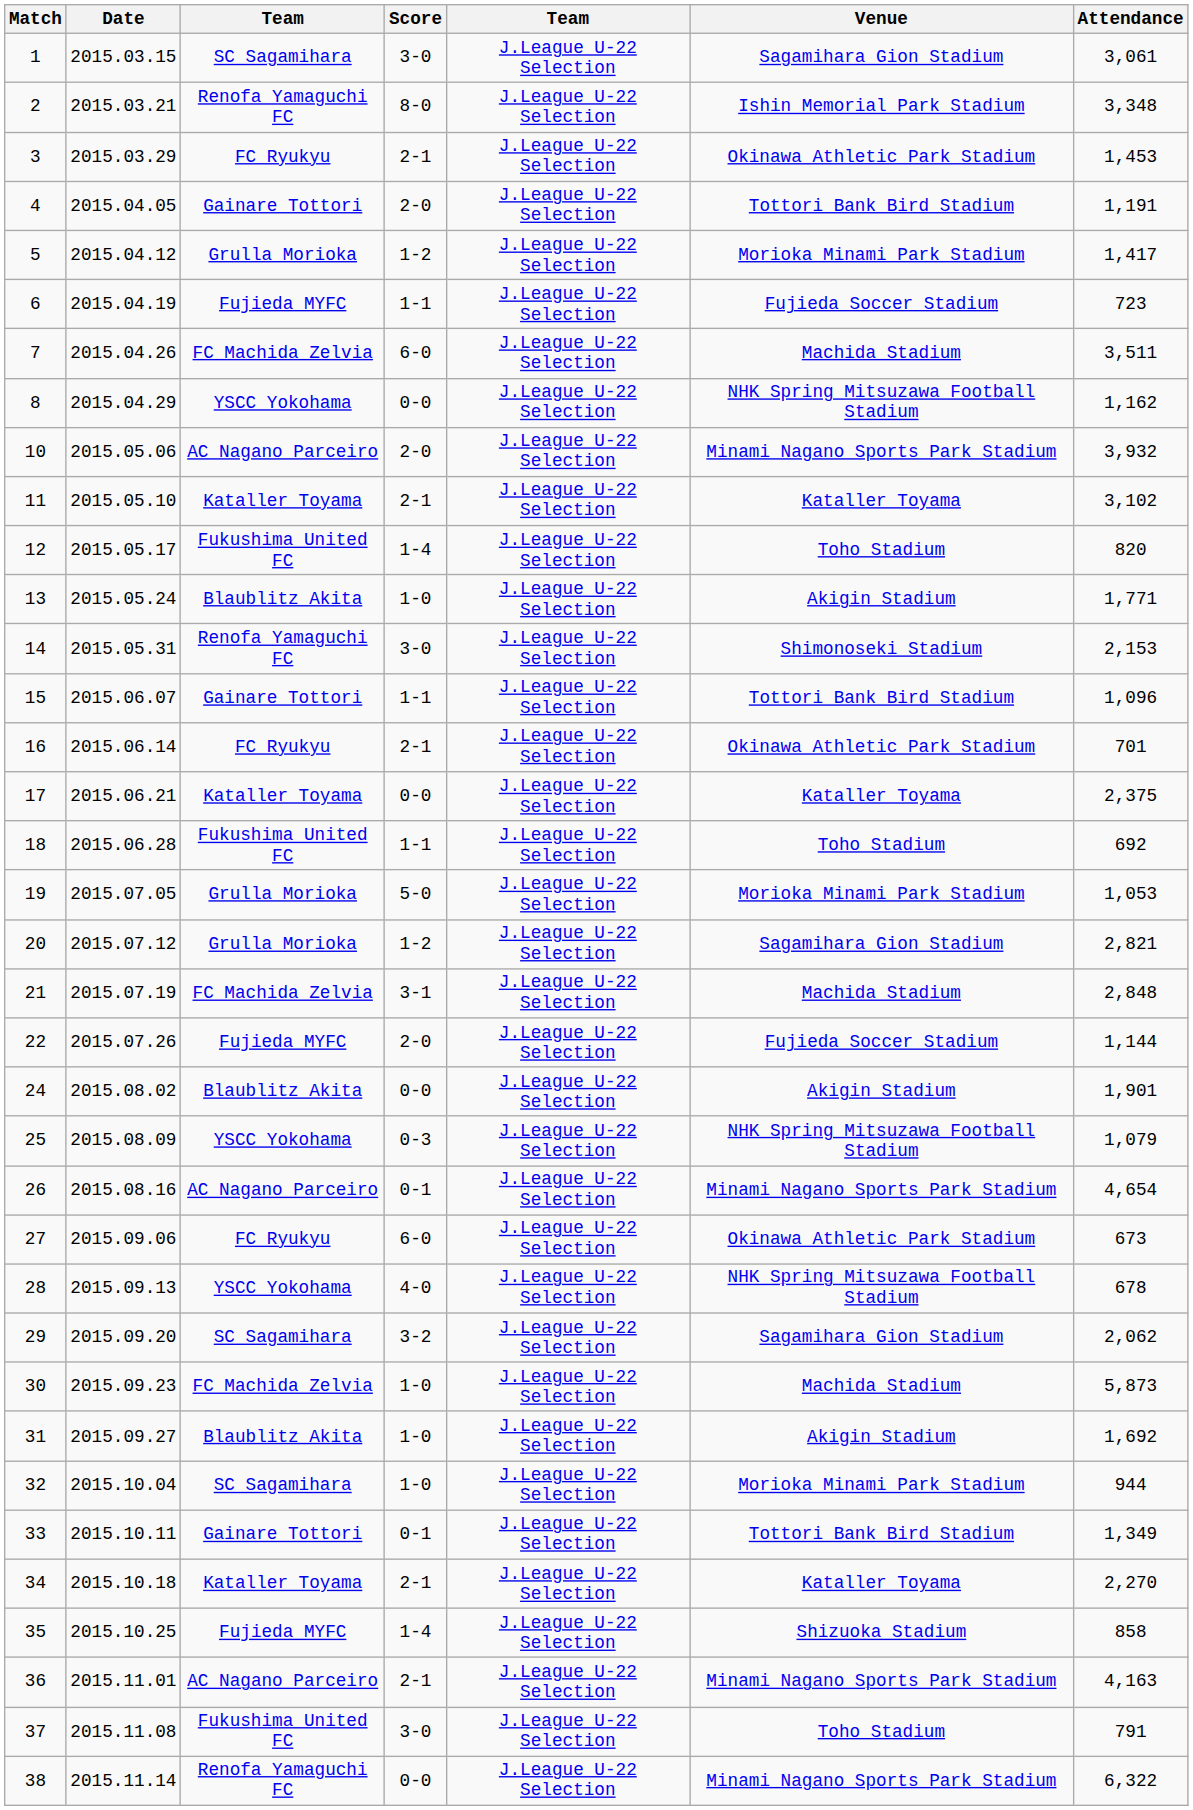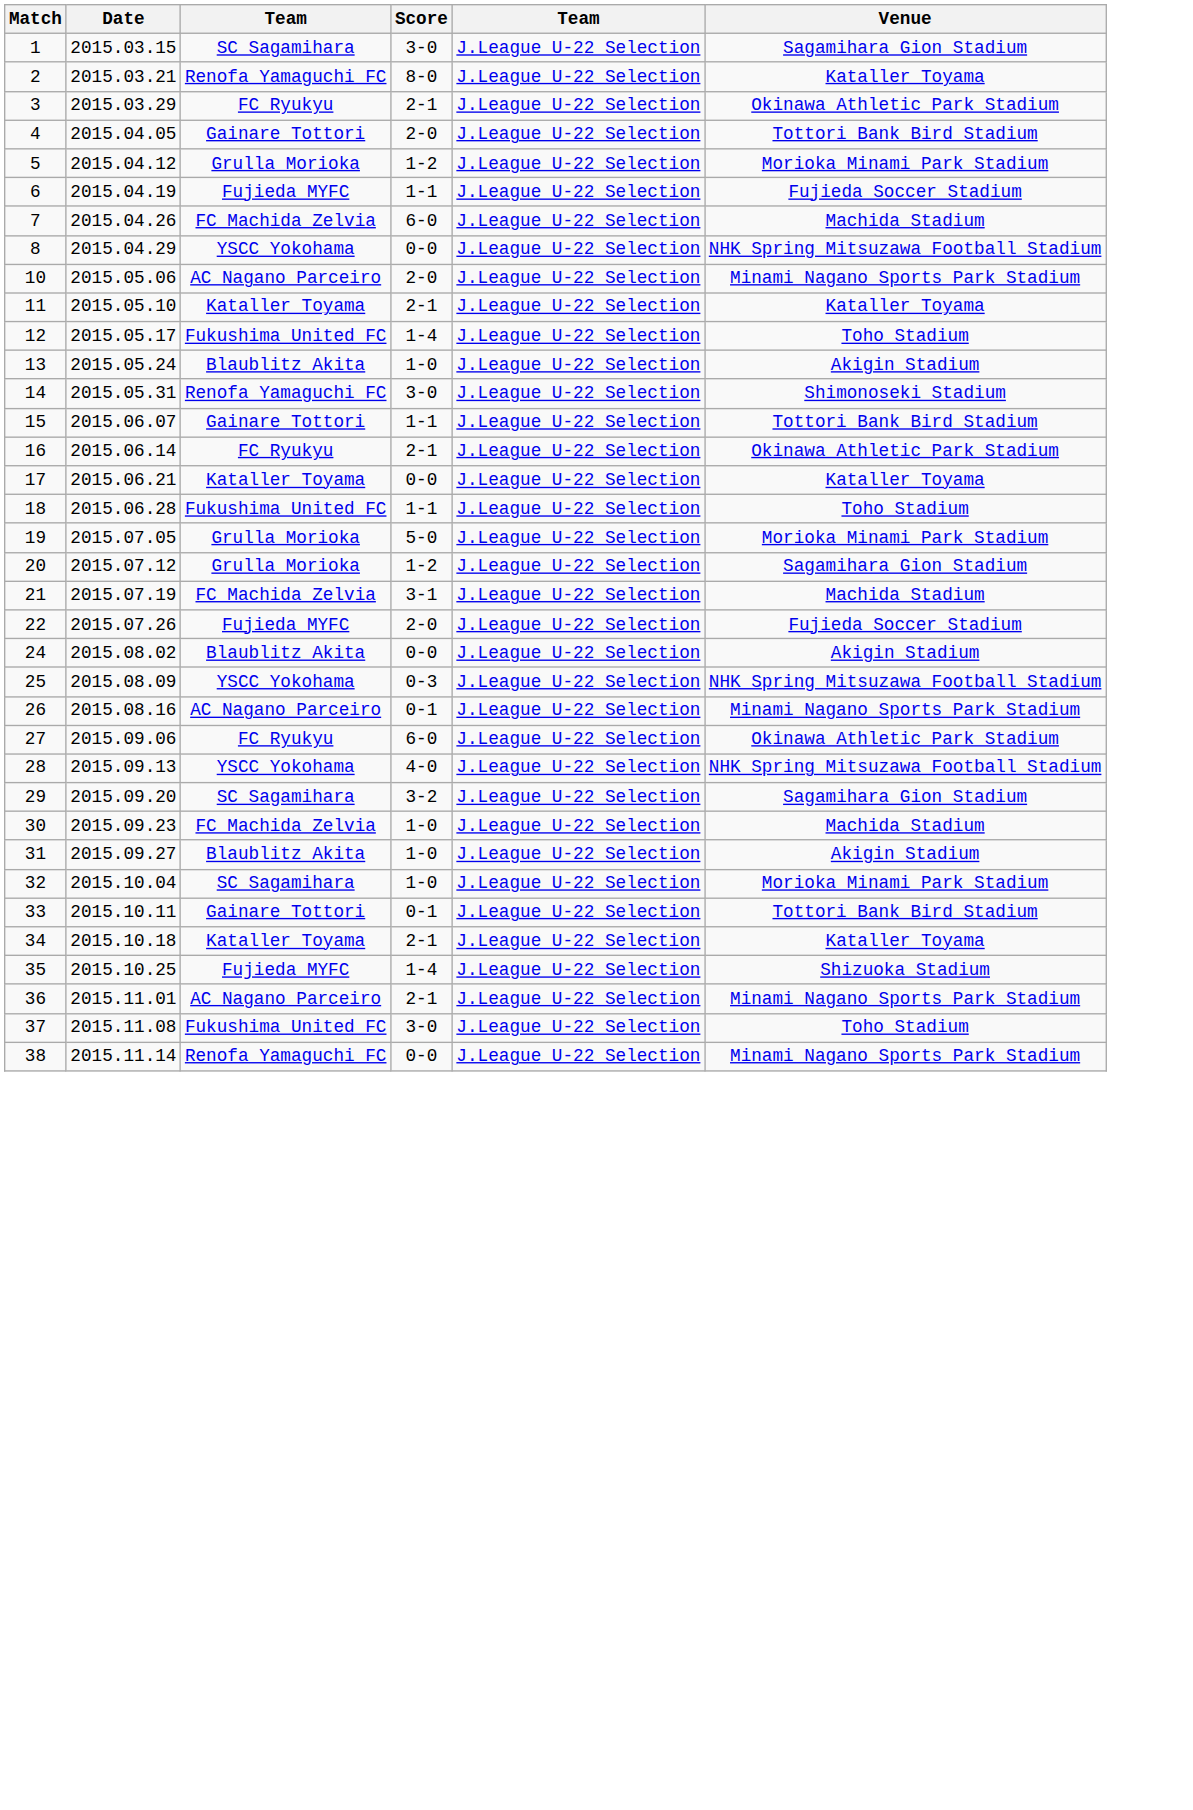- column: Attendance | 3,061 | 3,348 | 1,453 | 1,191 | 1,417 | 723 | 3,511 | 1,162 | 3,932 | 3,102 | 820 | 1,771 | 2,153 | 1,096 | 701 | 2,375 | 692 | 1,053 | 2,821 | 2,848 | 1,144 | 1,901 | 1,079 | 4,654 | 673 | 678 | 2,062 | 5,873 | 1,692 | 944 | 1,349 | 2,270 | 858 | 4,163 | 791 | 6,322
2 | Venue: Ishin Memorial Park Stadium -> Kataller Toyama
